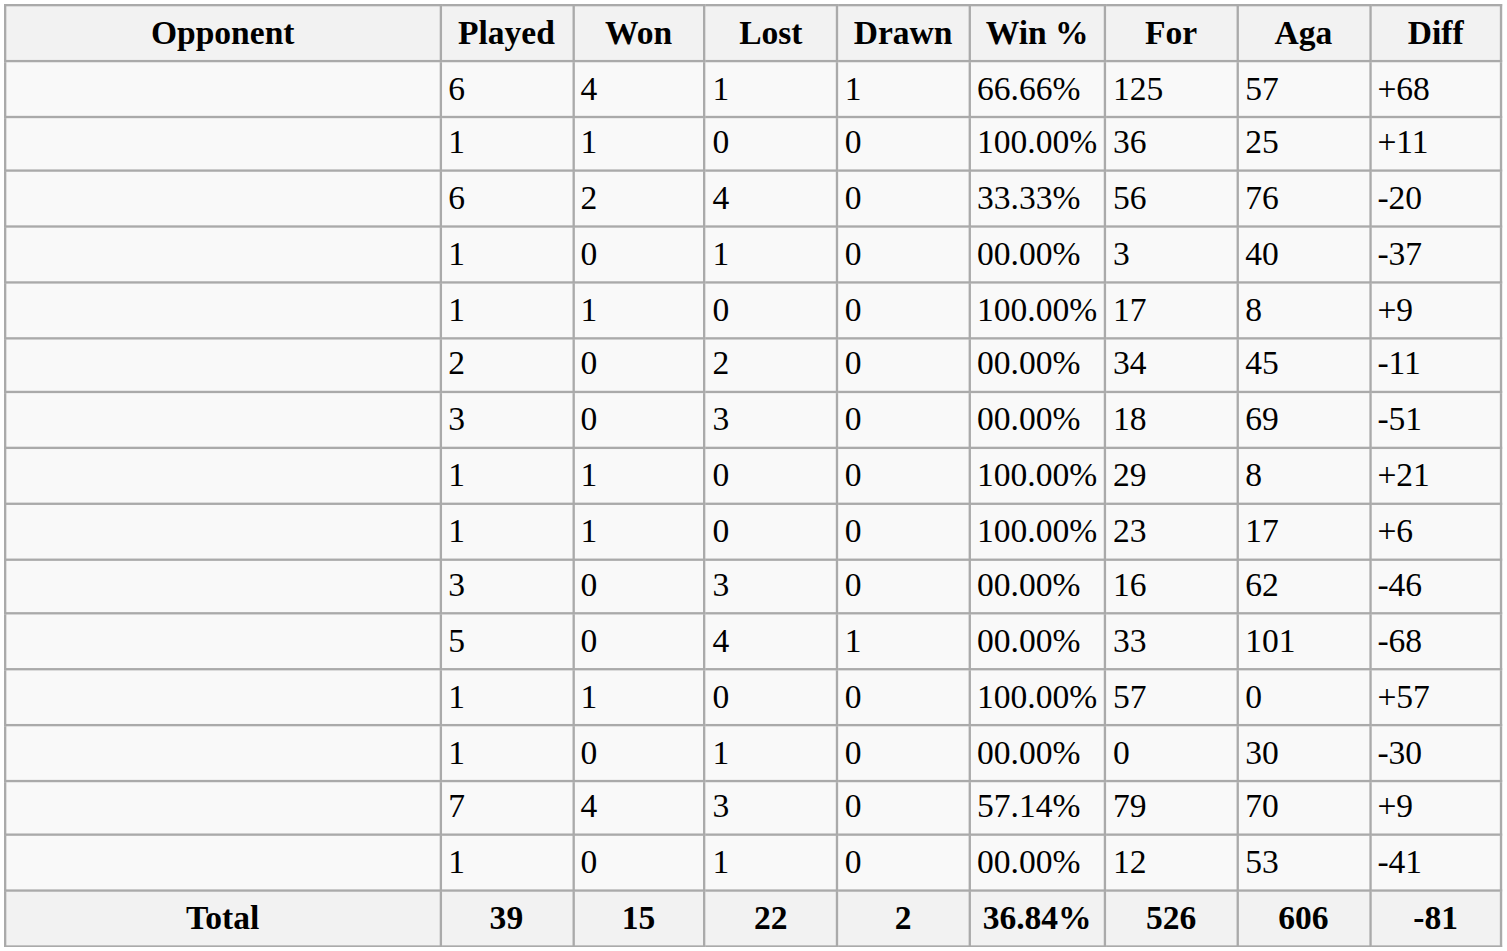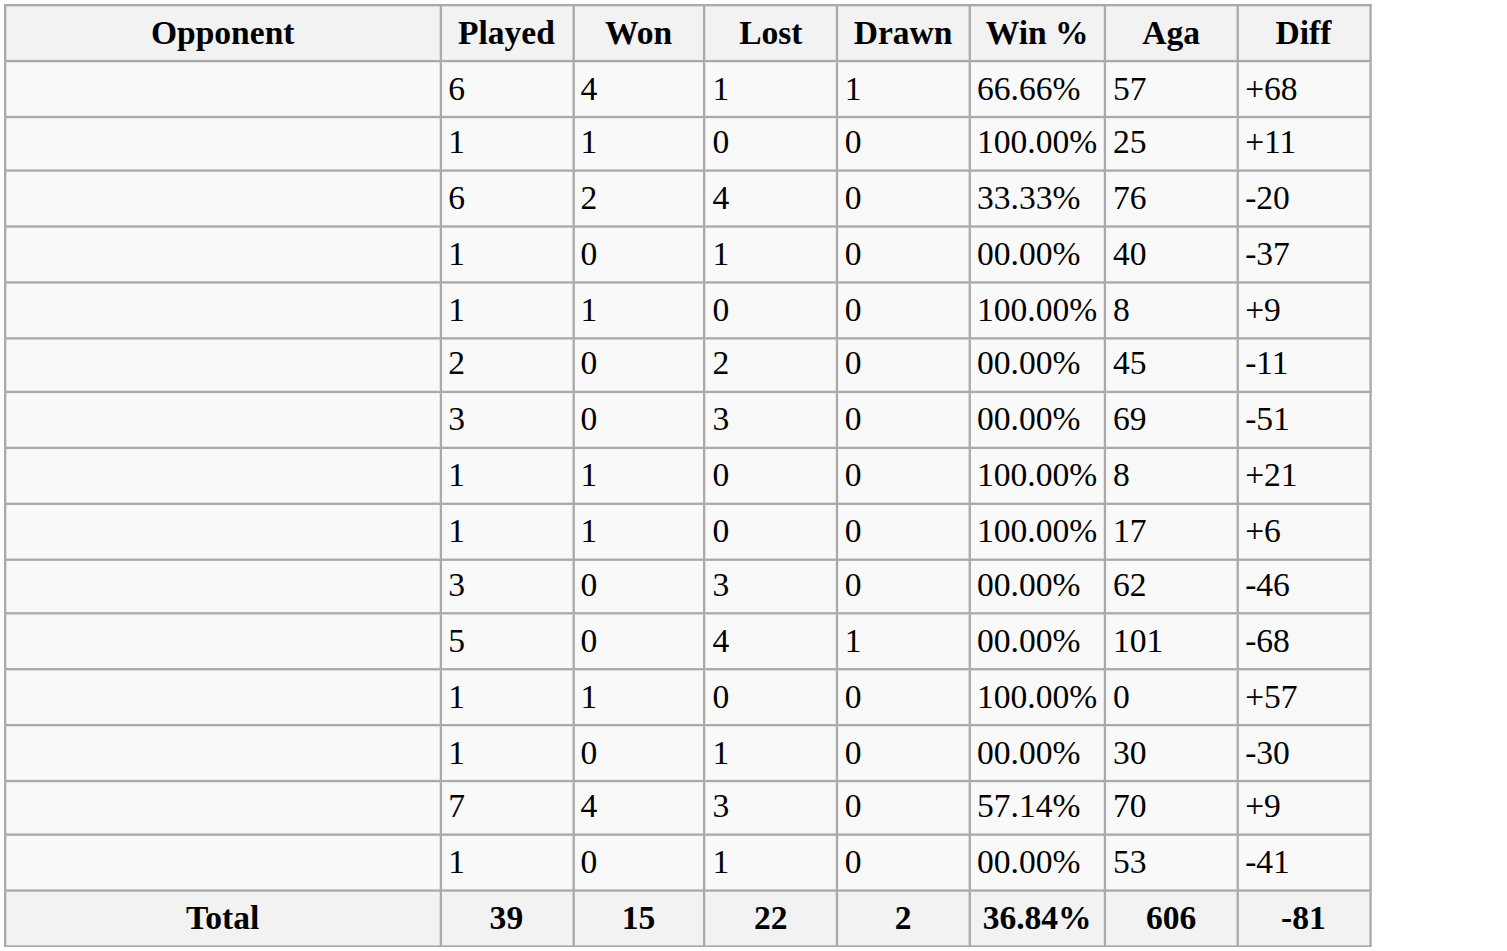- column: For | 125 | 36 | 56 | 3 | 17 | 34 | 18 | 29 | 23 | 16 | 33 | 57 | 0 | 79 | 12 | 526
